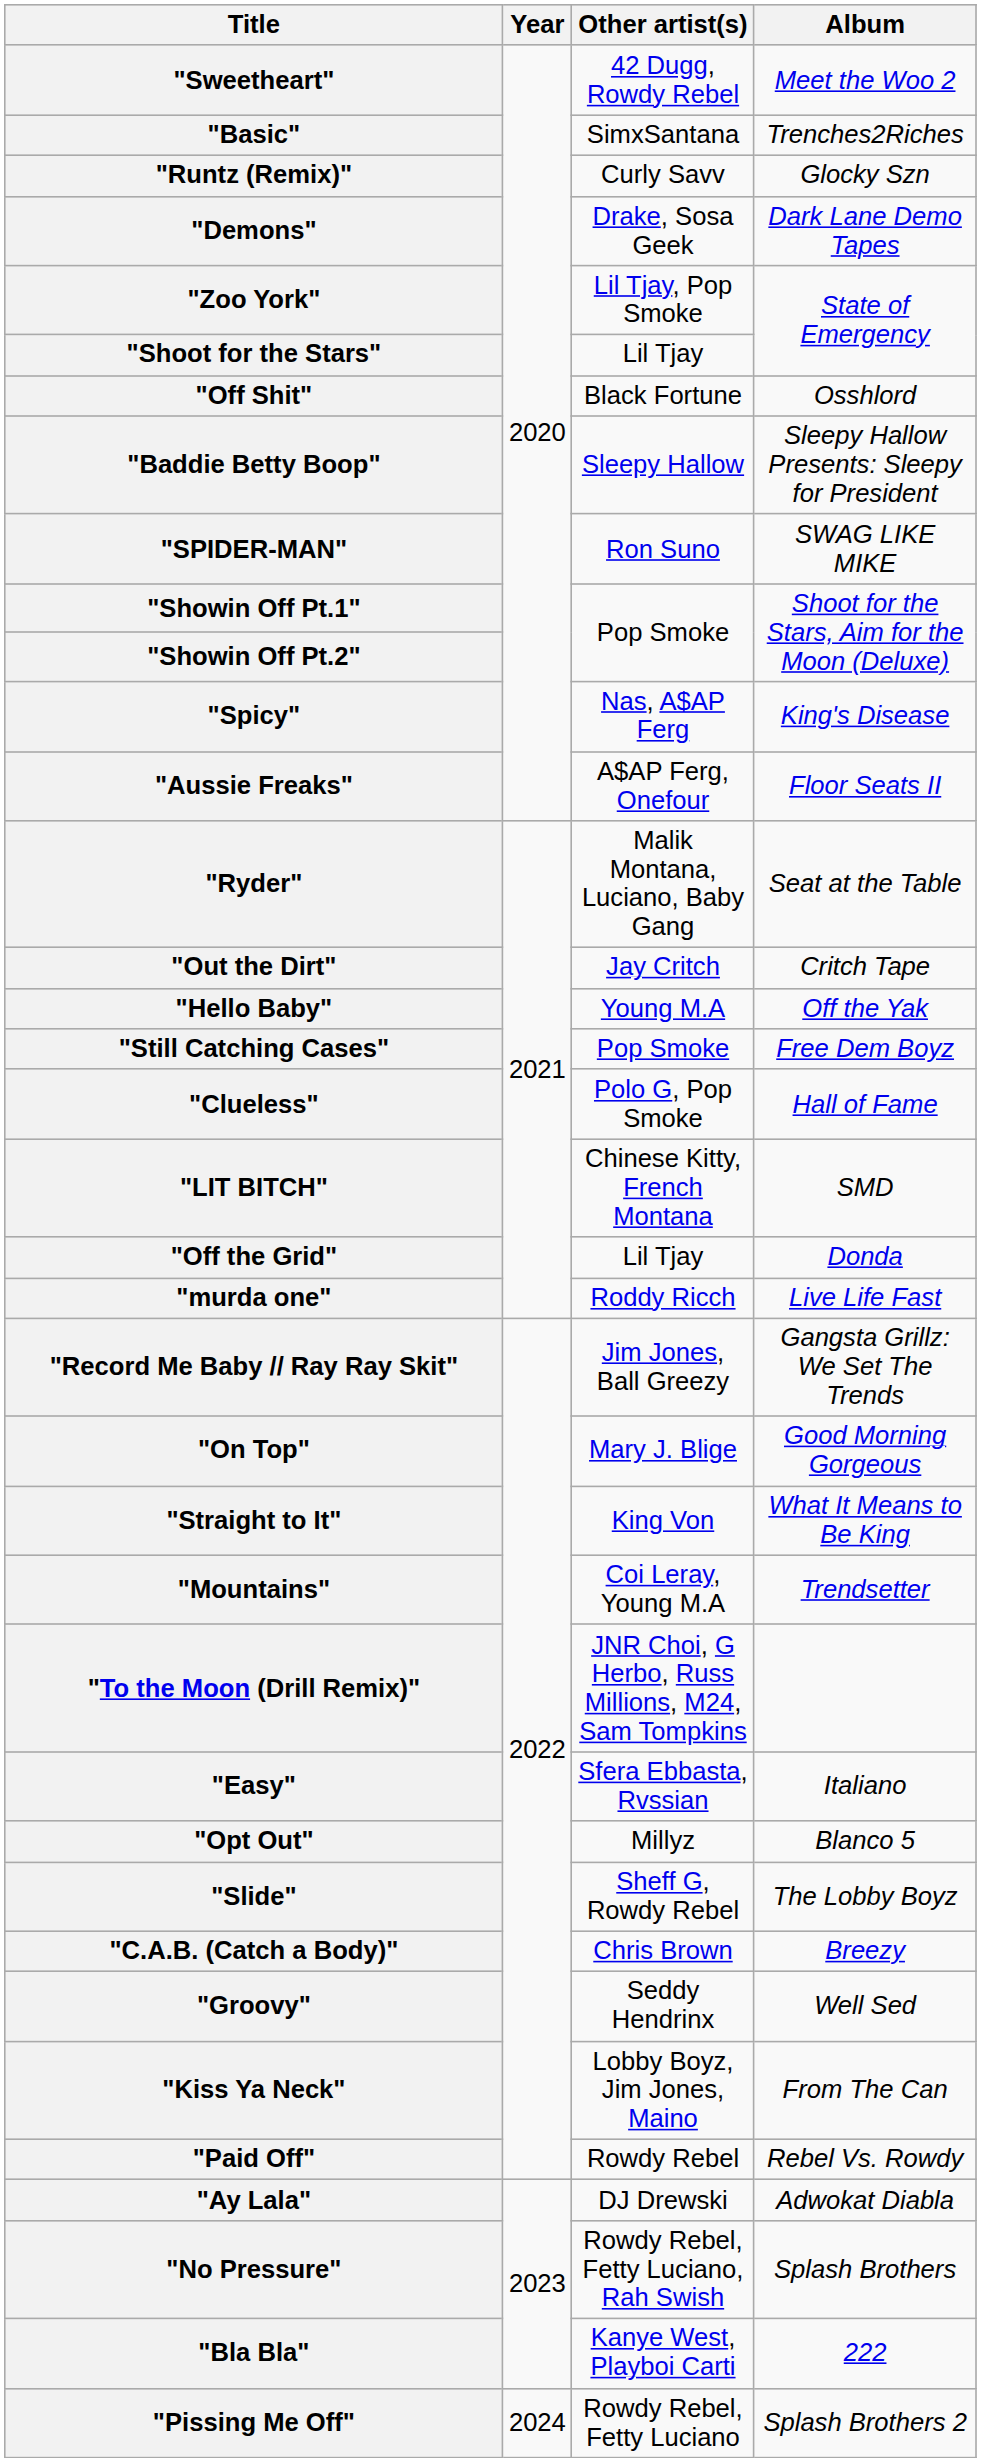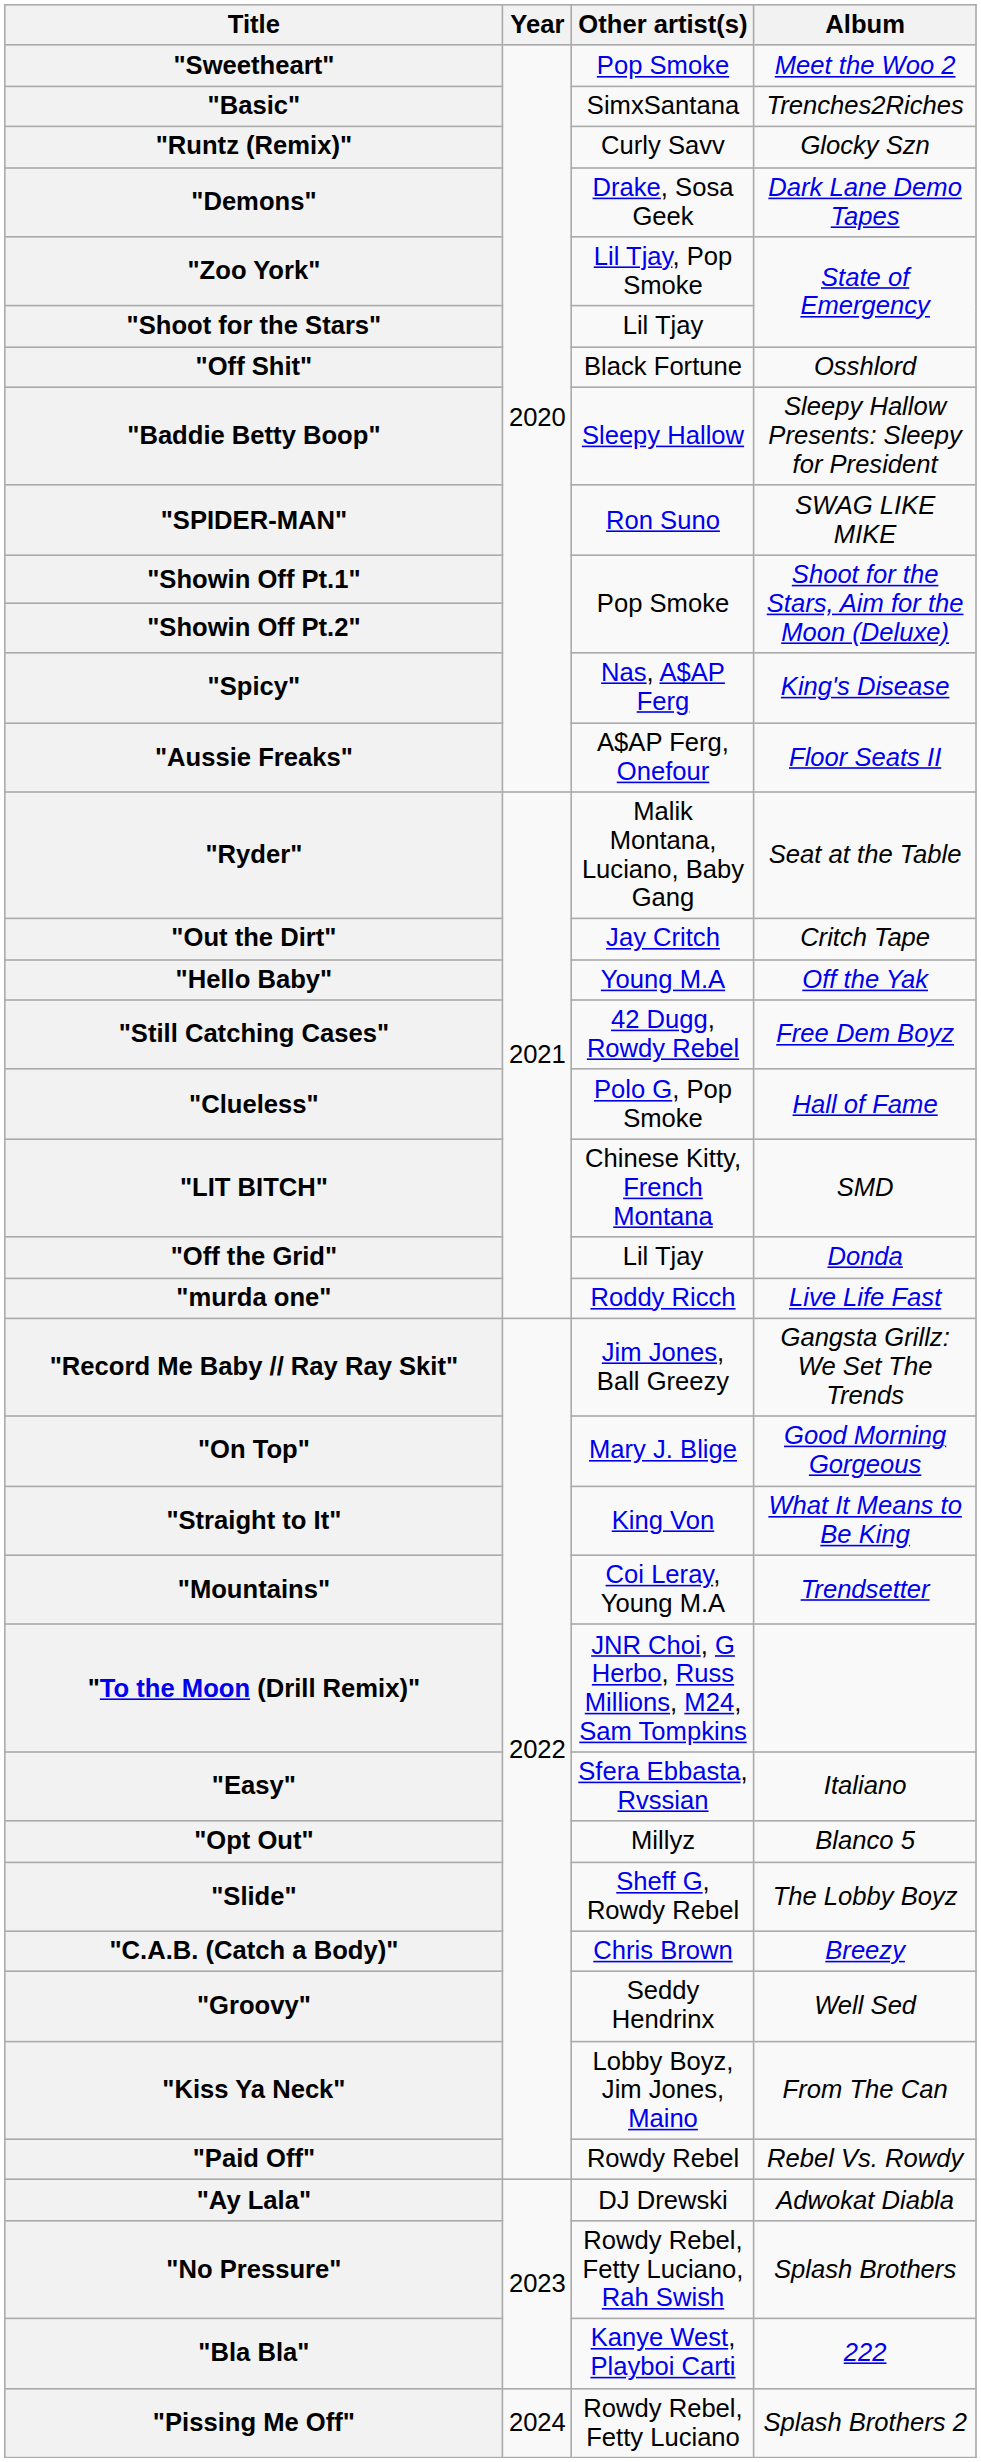"Sweetheart" | Other artist(s): 42 Dugg, Rowdy Rebel -> Pop Smoke
"Still Catching Cases" | Other artist(s): Pop Smoke -> 42 Dugg, Rowdy Rebel
